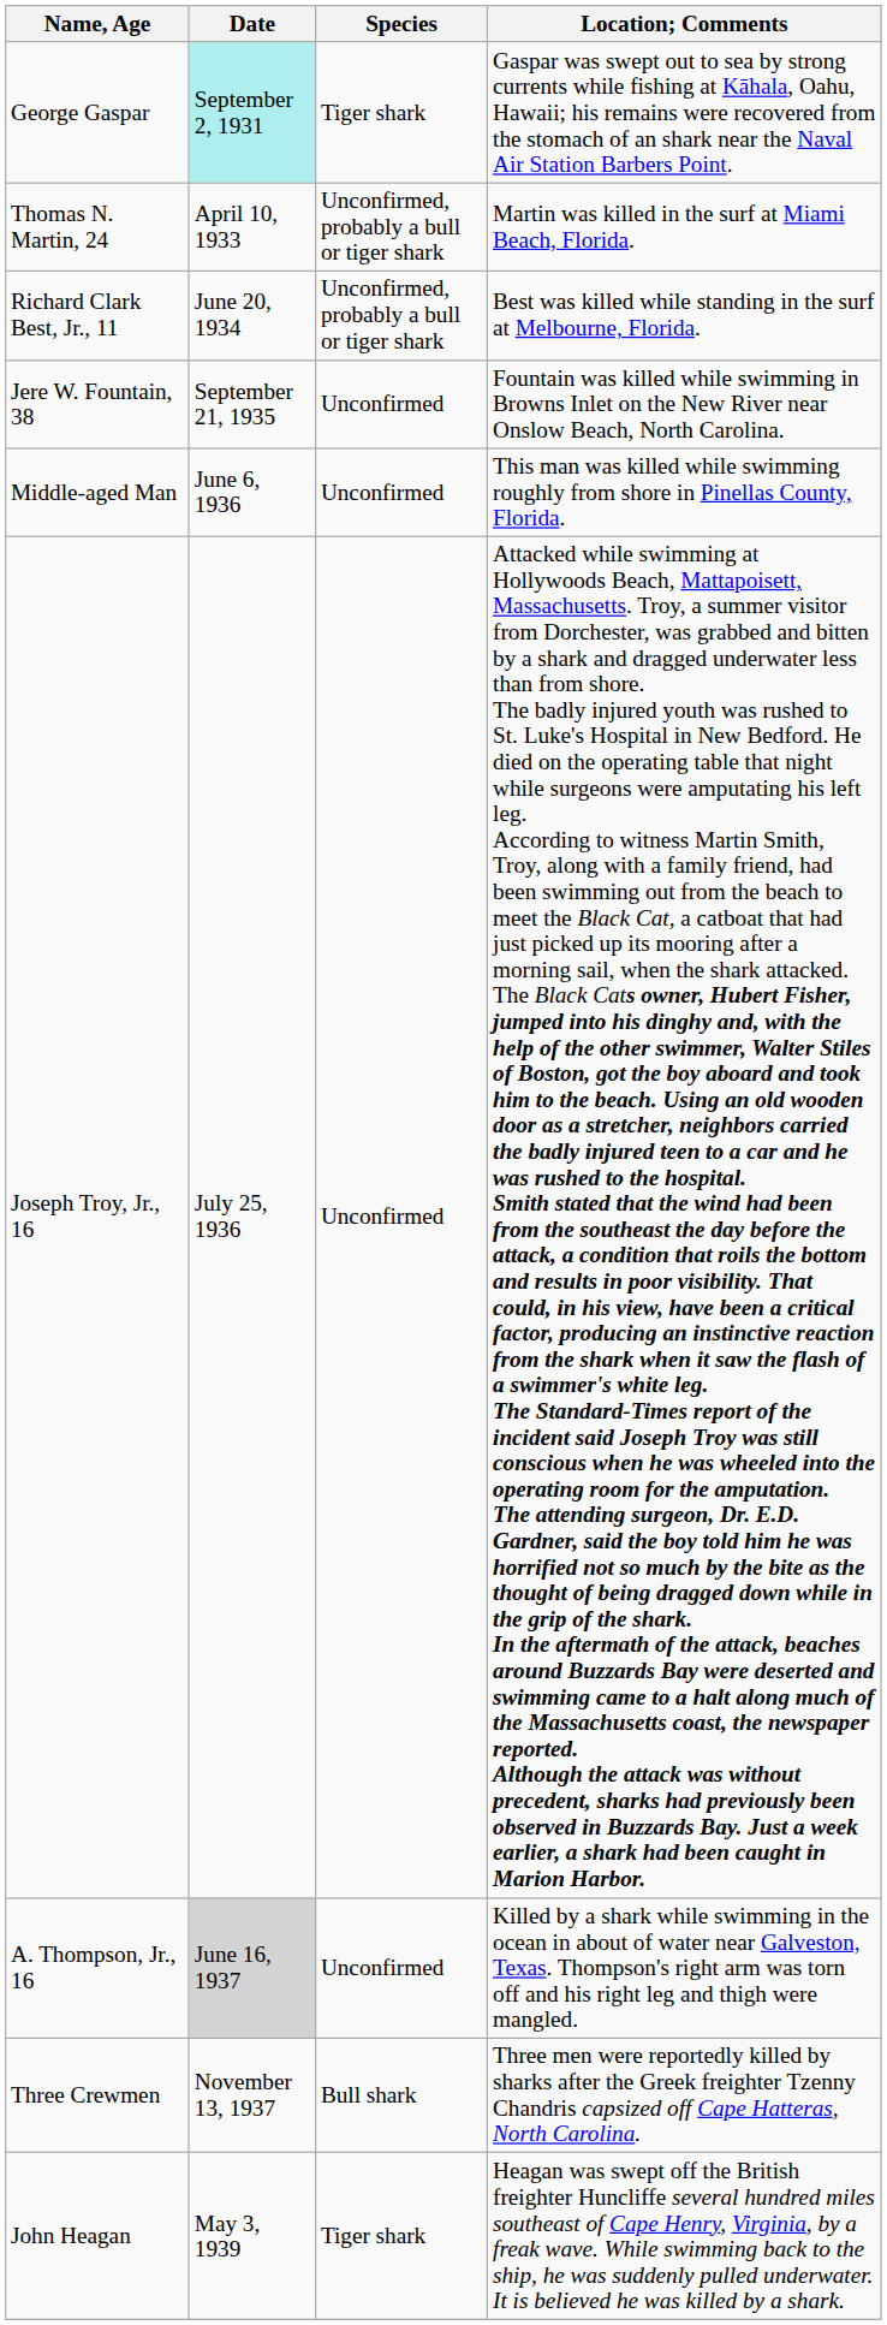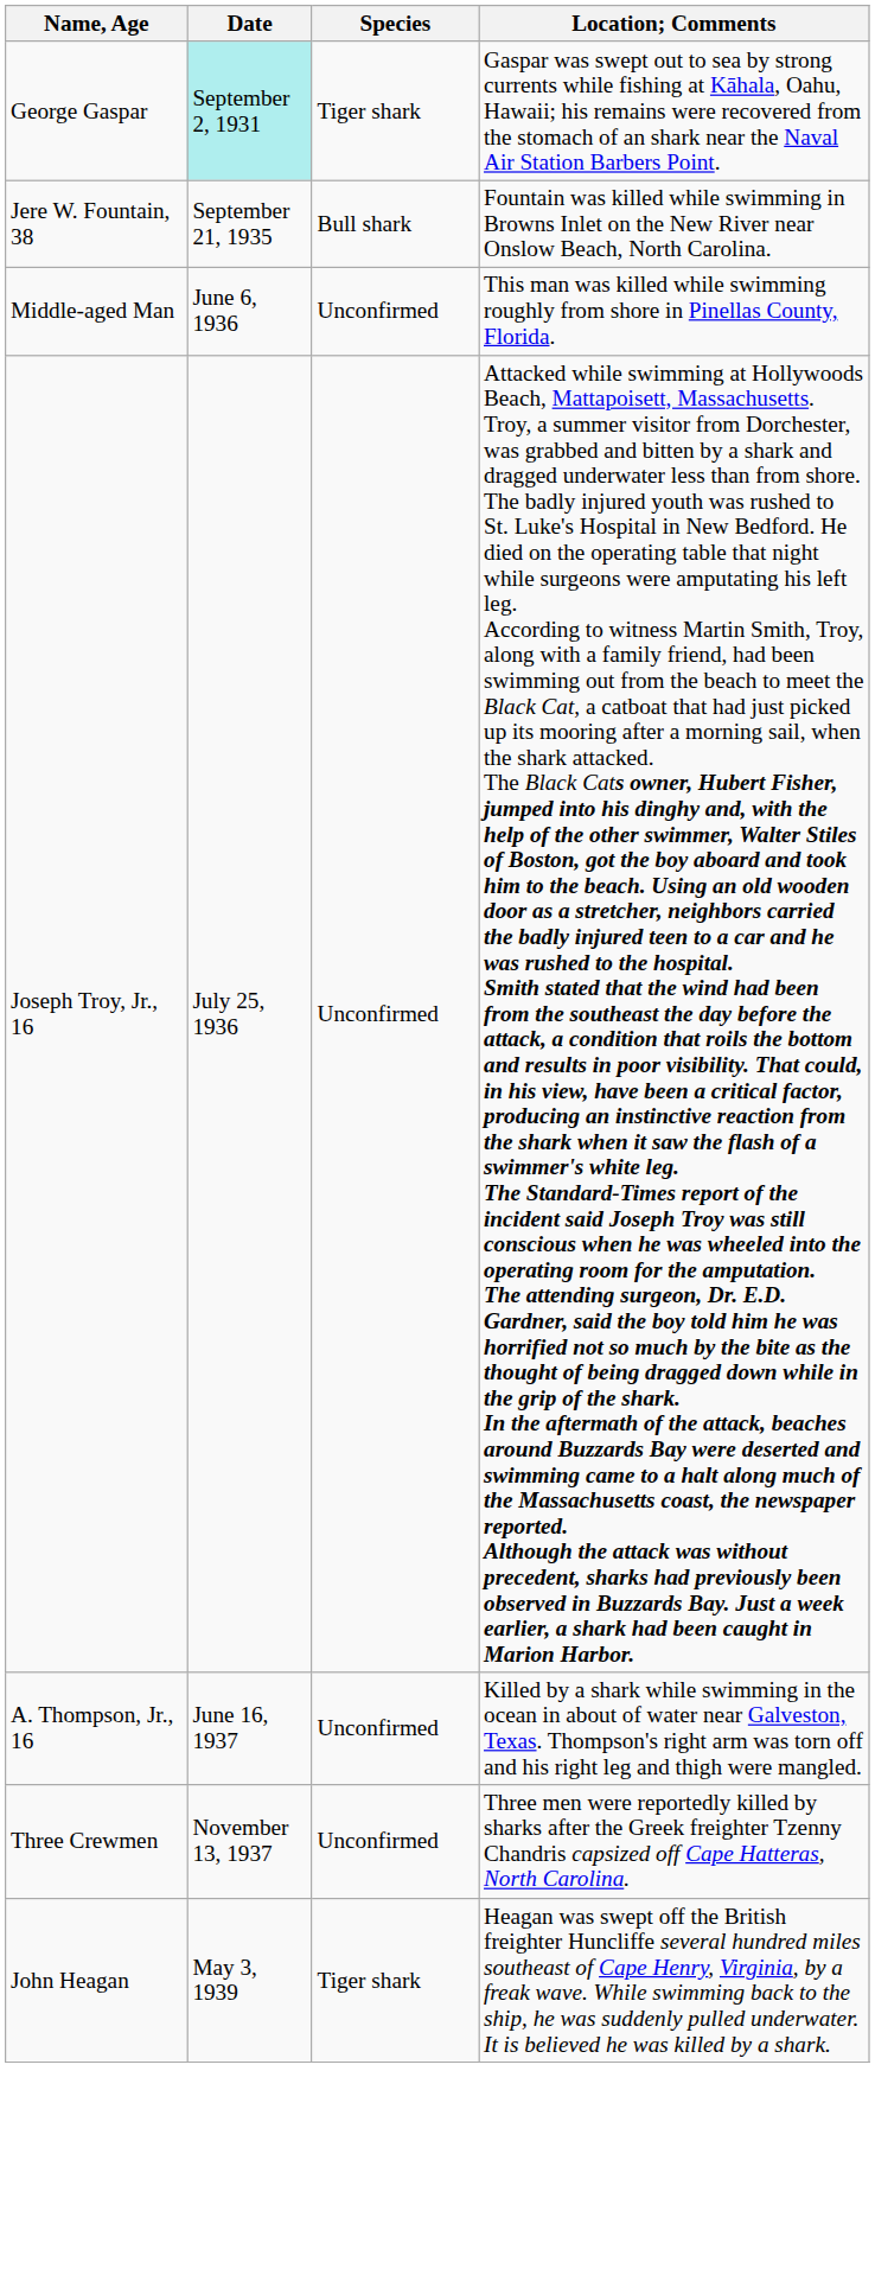- row: Thomas N. Martin, 24 | April 10, 1933 | Unconfirmed, probably a bull or tiger shark | Martin was killed in the surf at Miami Beach, Florida.
- row: Richard Clark Best, Jr., 11 | June 20, 1934 | Unconfirmed, probably a bull or tiger shark | Best was killed while standing in the surf at Melbourne, Florida.
Jere W. Fountain, 38 | Species: Unconfirmed -> Bull shark
A. Thompson, Jr., 16 | Date: lightgrey background -> no background
Three Crewmen | Species: Bull shark -> Unconfirmed
